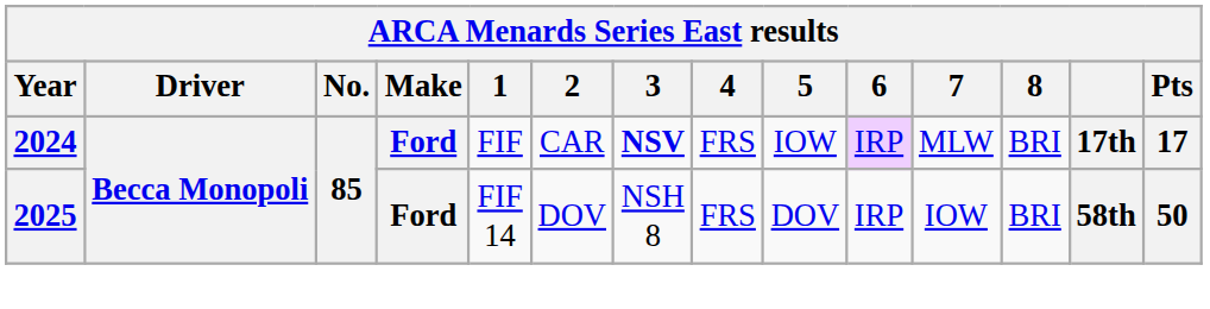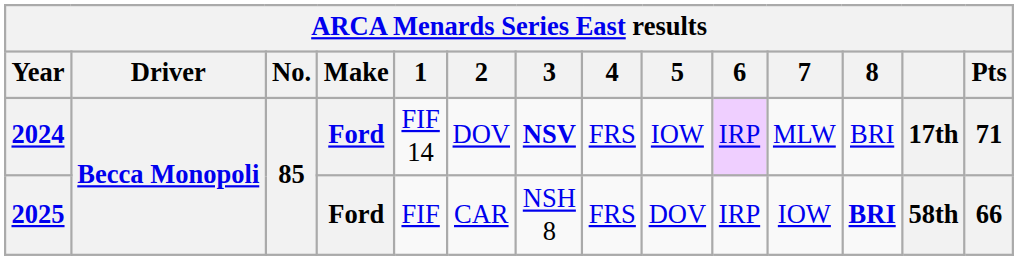2024 | 1: FIF -> FIF 14
2024 | 2: CAR -> DOV
2024 | Pts: 17 -> 71
2025 | 1: FIF 14 -> FIF
2025 | 2: DOV -> CAR
2025 | 8: normal -> bold
2025 | Pts: 50 -> 66
